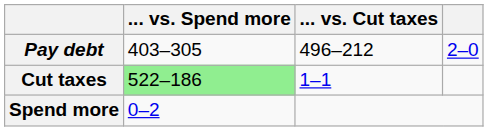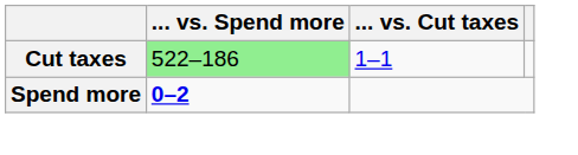- row: Pay debt | 403–305 | 496–212 | 2–0
Spend more | ... vs. Spend more: normal -> bold
